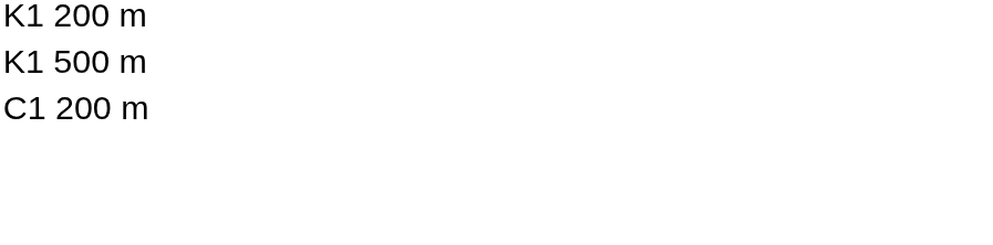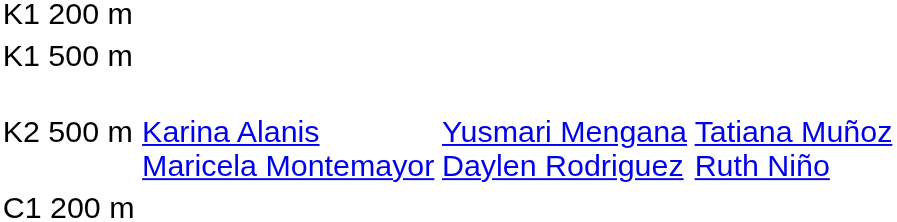+ row: K2 500 m | Karina Alanis Maricela Montemayor | Yusmari Mengana Daylen Rodriguez | Tatiana Muñoz Ruth Niño
